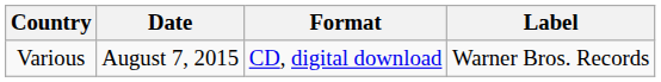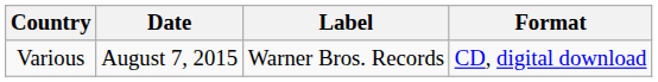columns swapped: Label <-> Format
